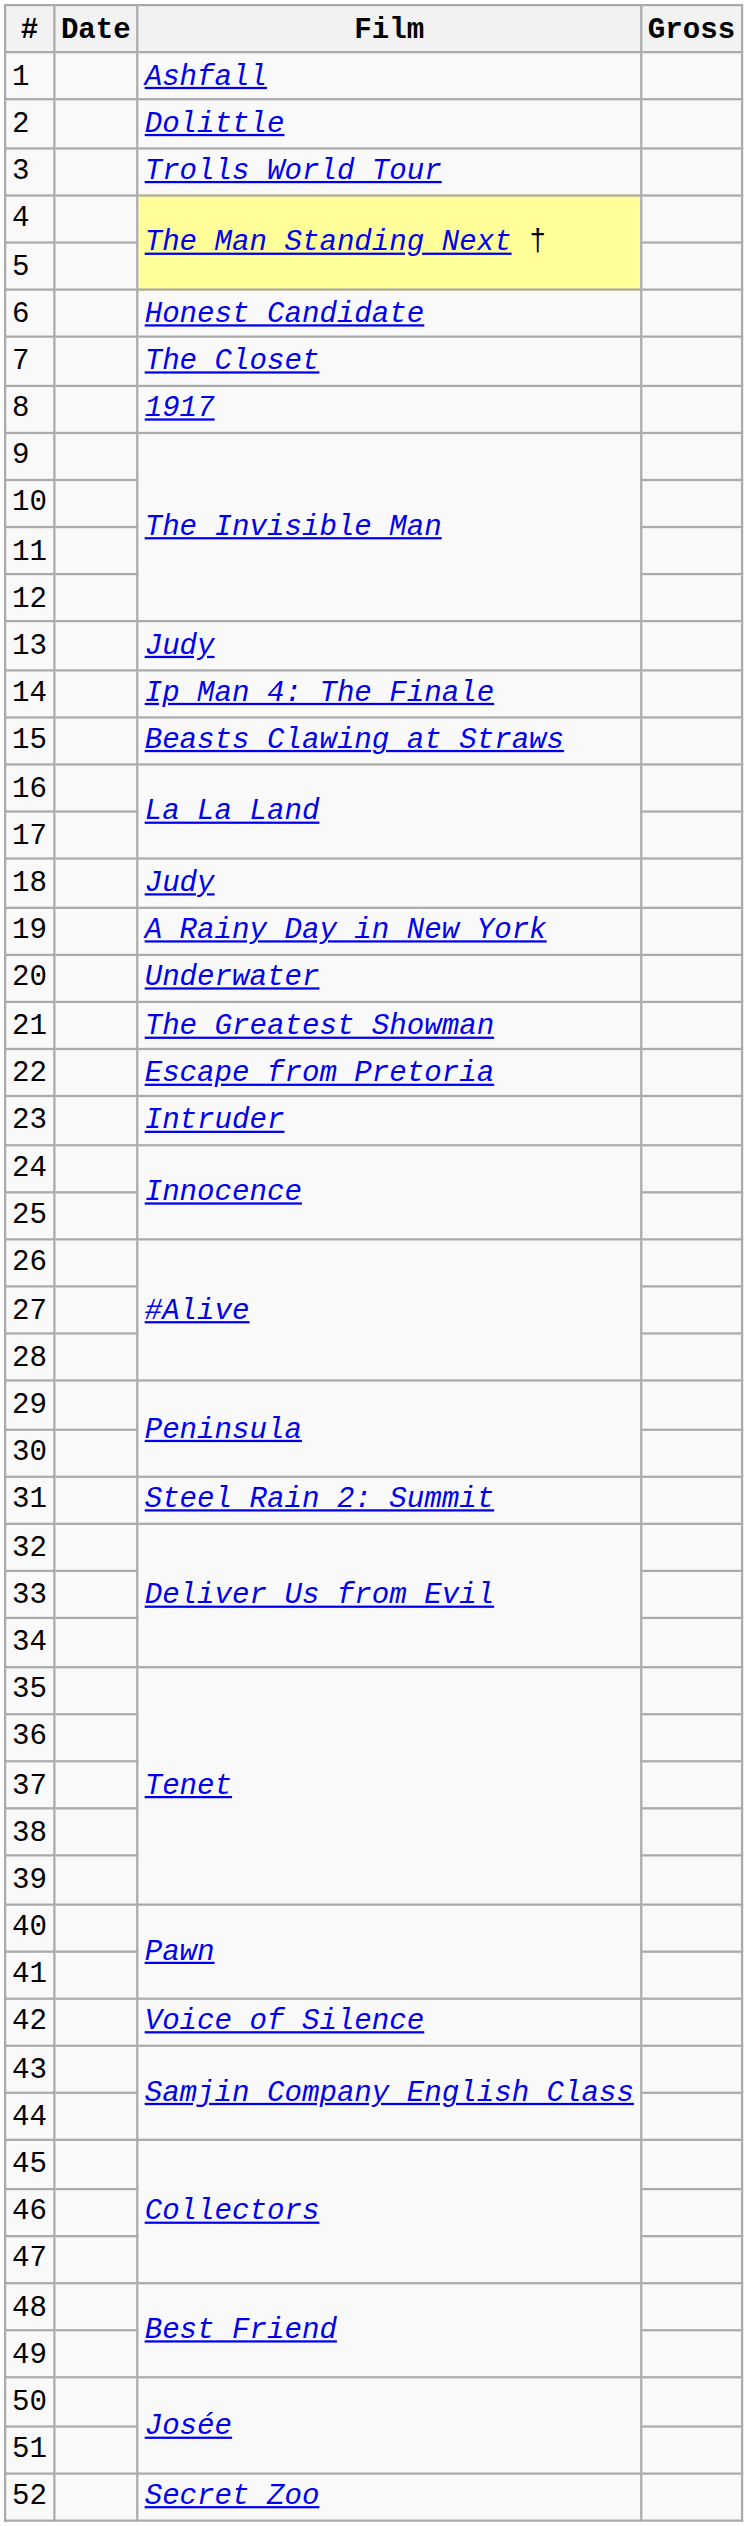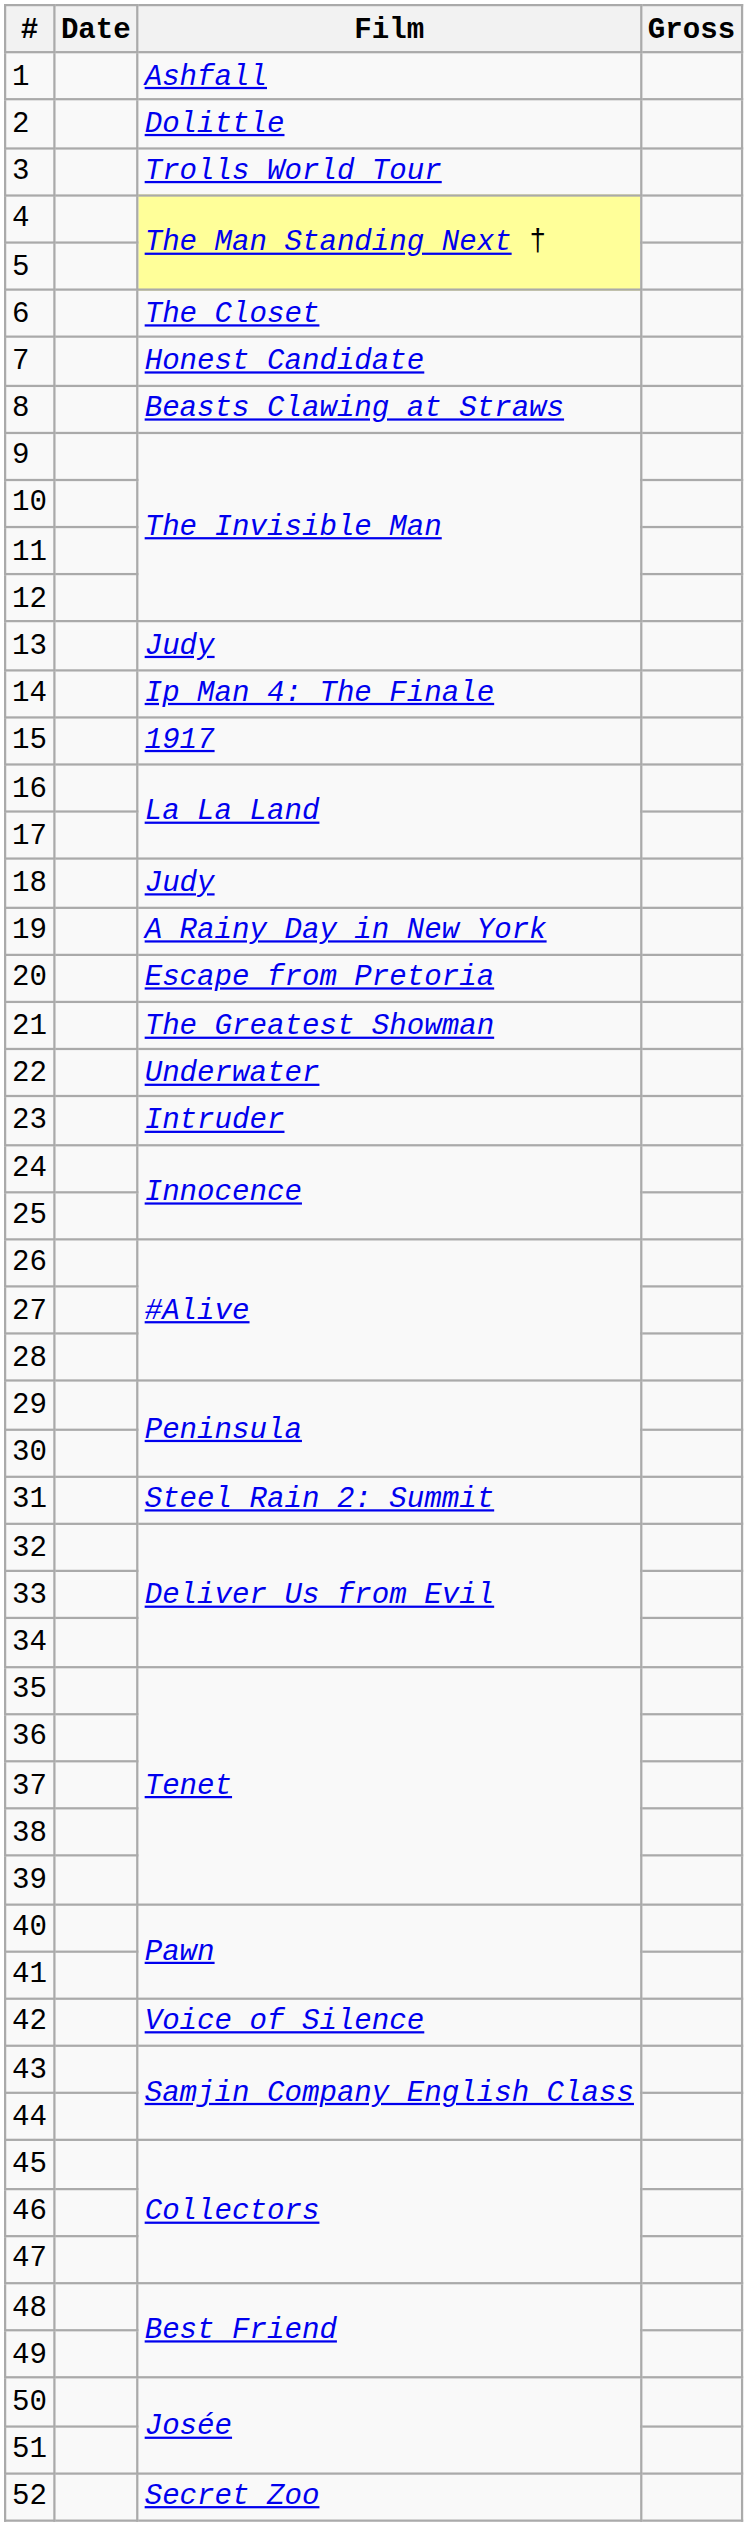6 | Film: Honest Candidate -> The Closet
7 | Film: The Closet -> Honest Candidate
8 | Film: 1917 -> Beasts Clawing at Straws
15 | Film: Beasts Clawing at Straws -> 1917
20 | Film: Underwater -> Escape from Pretoria
22 | Film: Escape from Pretoria -> Underwater
